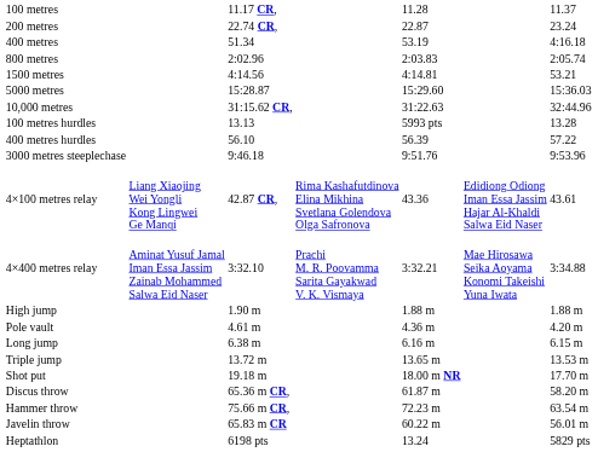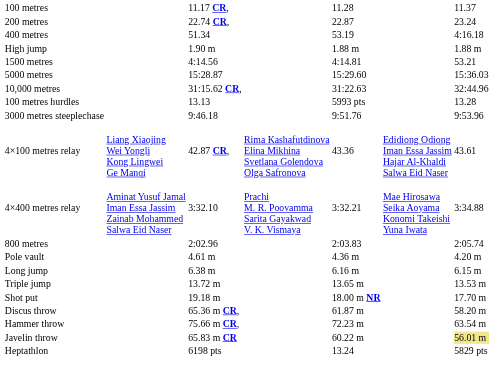rows swapped: 800 metres <-> High jump
- row: 400 metres hurdles | 56.10 | 56.39 | 57.22
Javelin throw | column 7: no background -> khaki background
